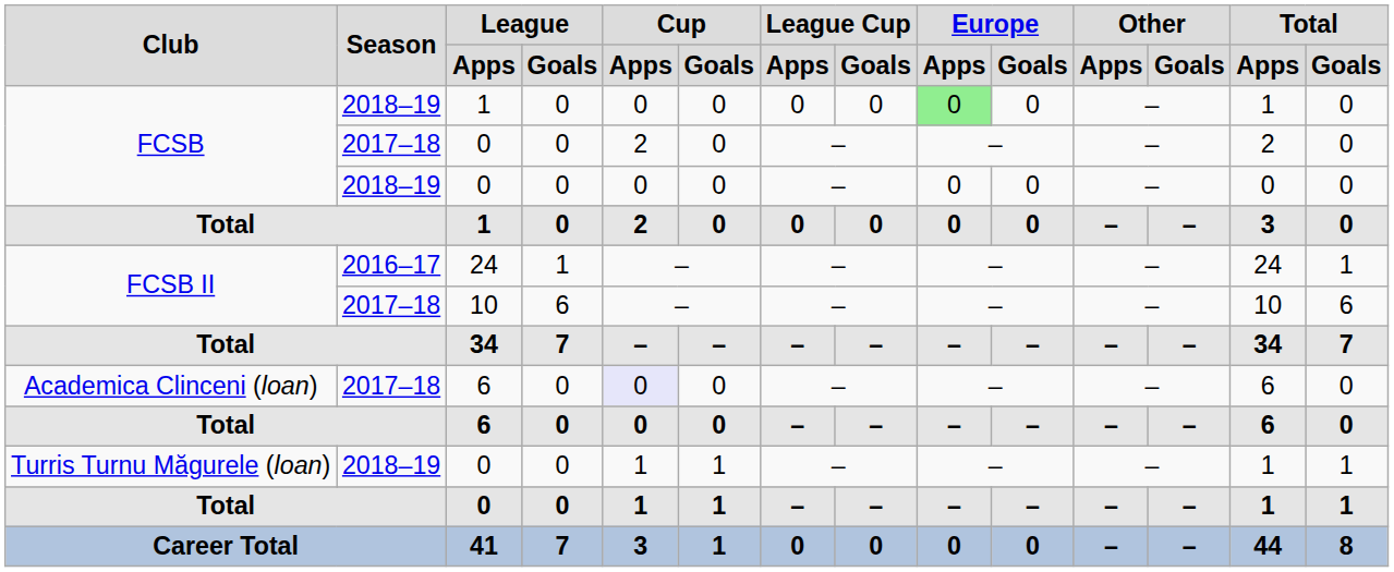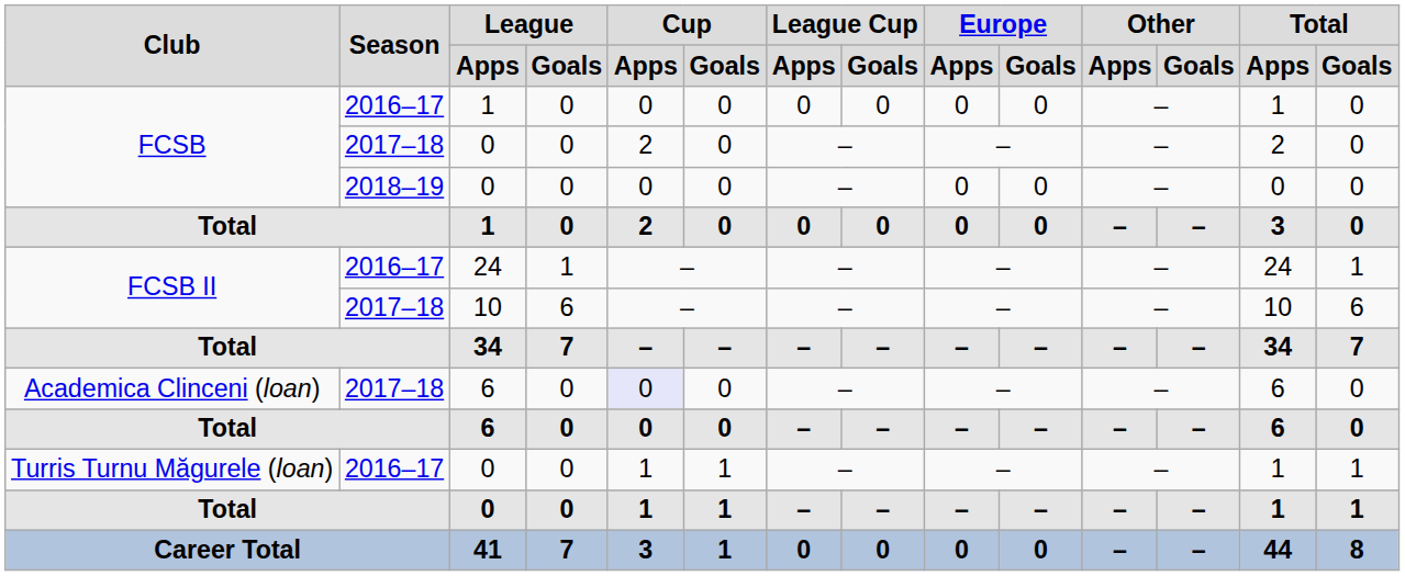FCSB / 1 | Season: 2018–19 -> 2016–17
FCSB / 1 | Europe / Apps: lightgreen background -> no background
Turris Turnu Măgurele (loan) / 0 | Season: 2018–19 -> 2016–17
